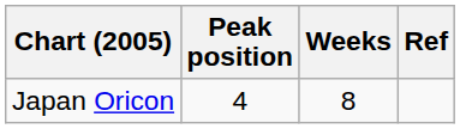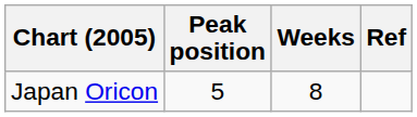Japan Oricon | Peak position: 4 -> 5
